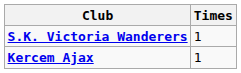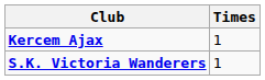rows swapped: S.K. Victoria Wanderers <-> Kercem Ajax
